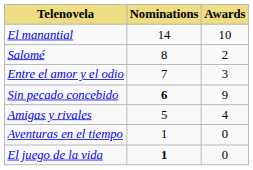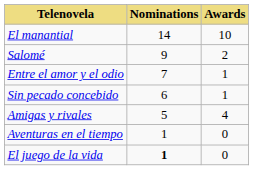Salomé | Nominations: 8 -> 9
Entre el amor y el odio | Awards: 3 -> 1
Sin pecado concebido | Nominations: bold -> normal
Sin pecado concebido | Awards: 9 -> 1
